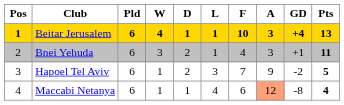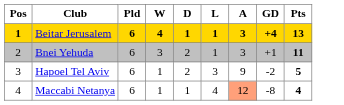- column: F | 10 | 4 | 7 | 6
